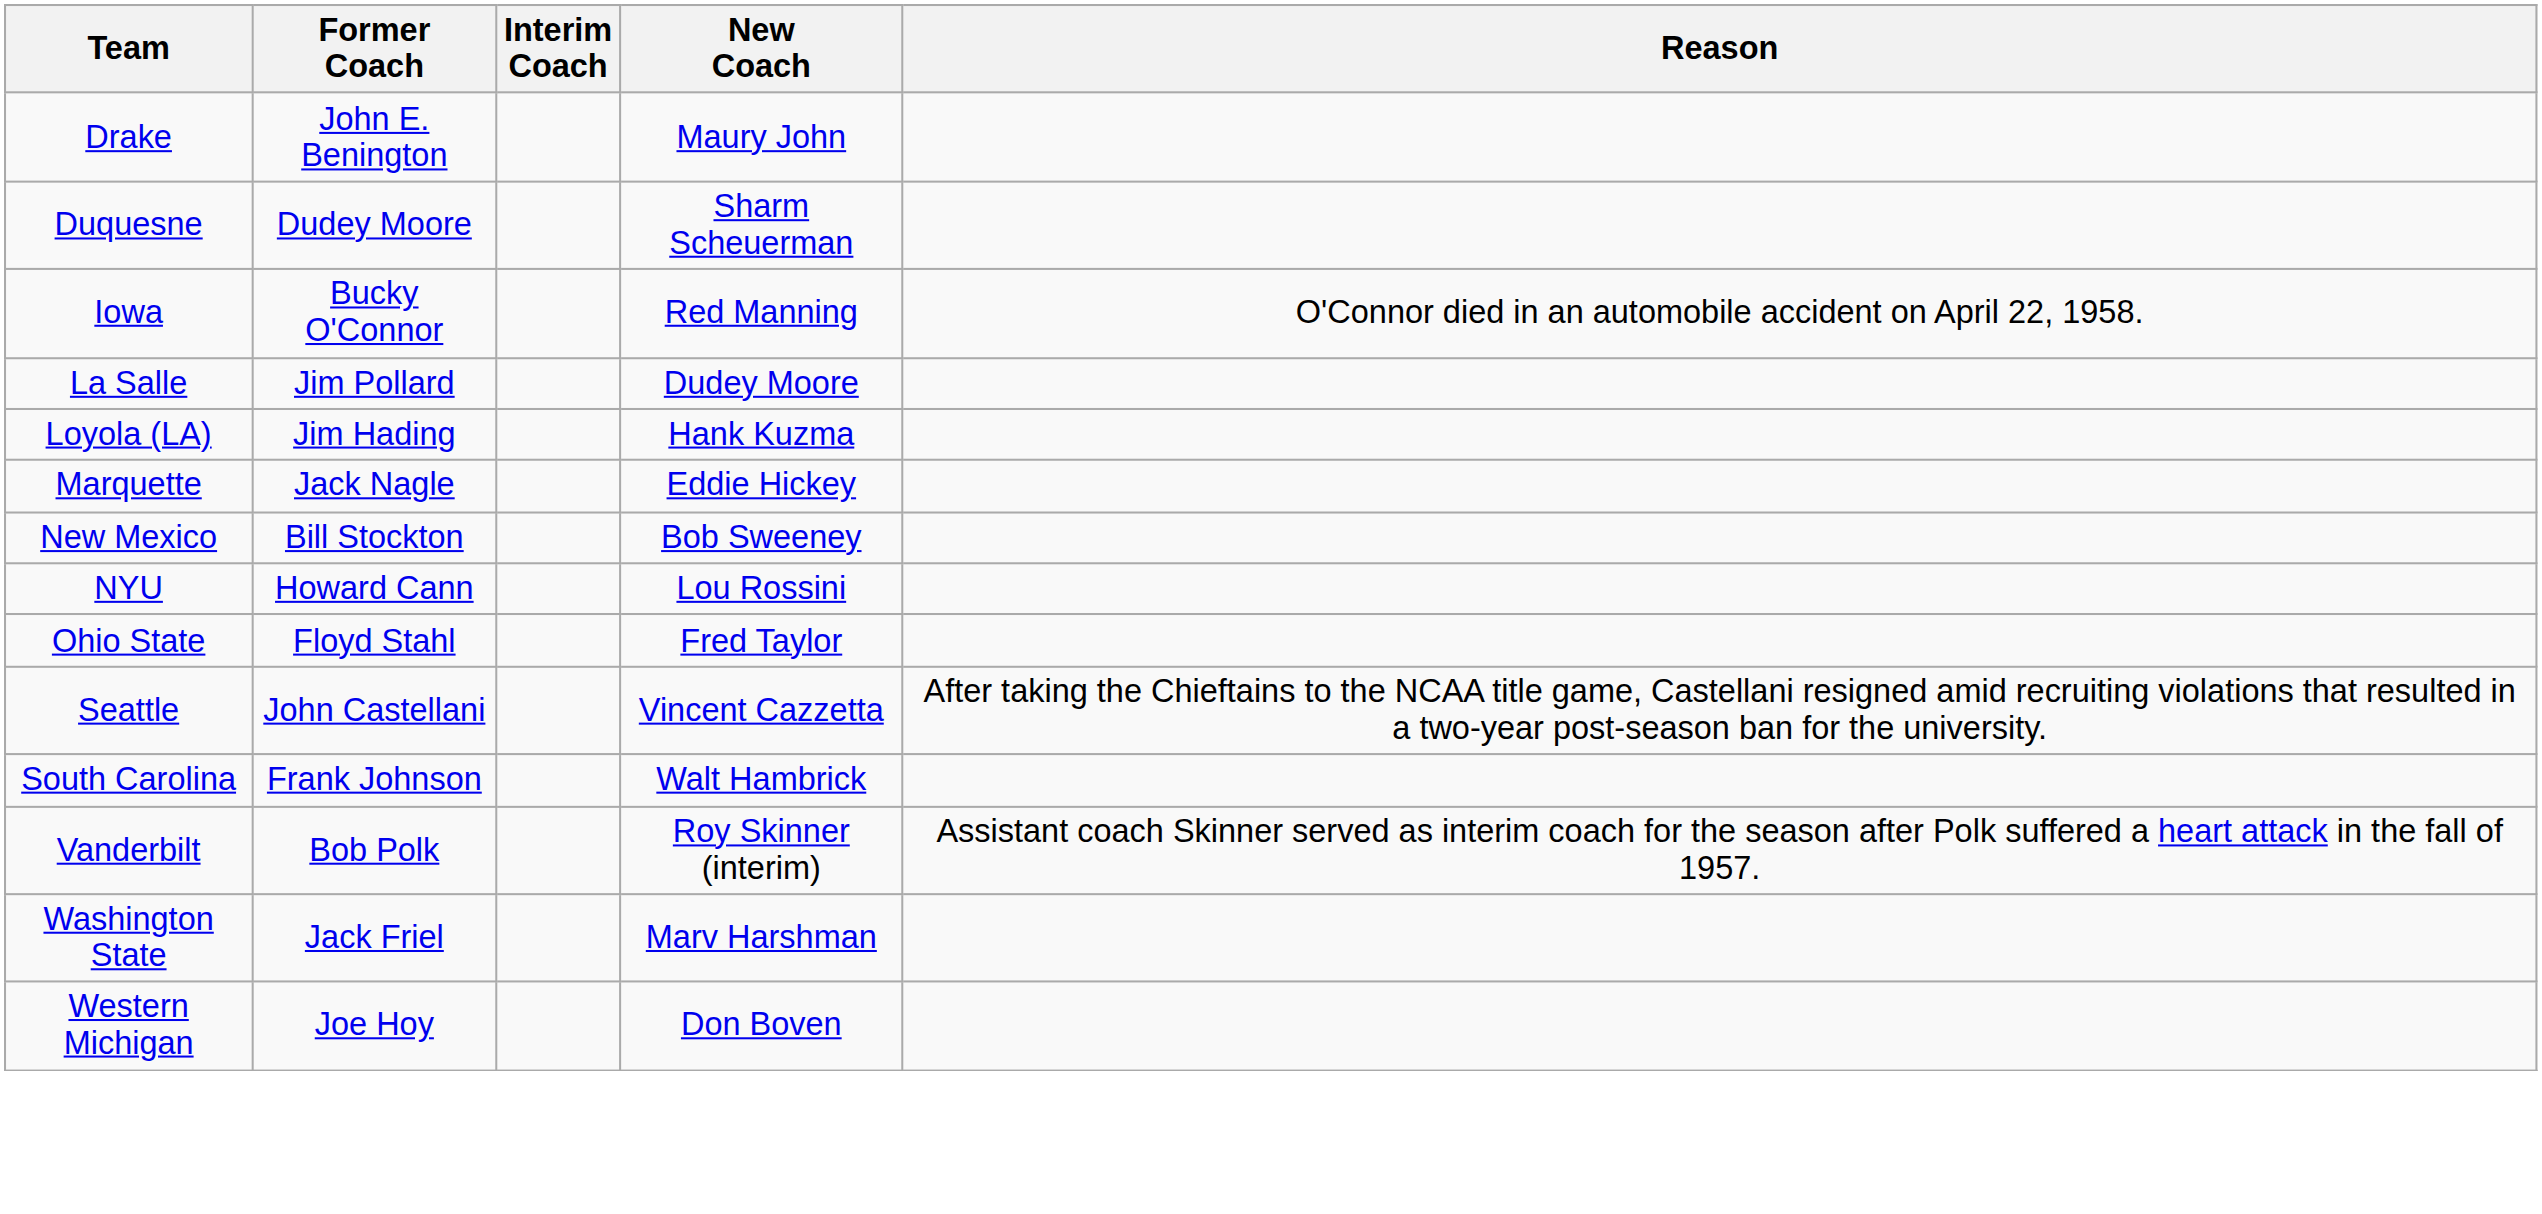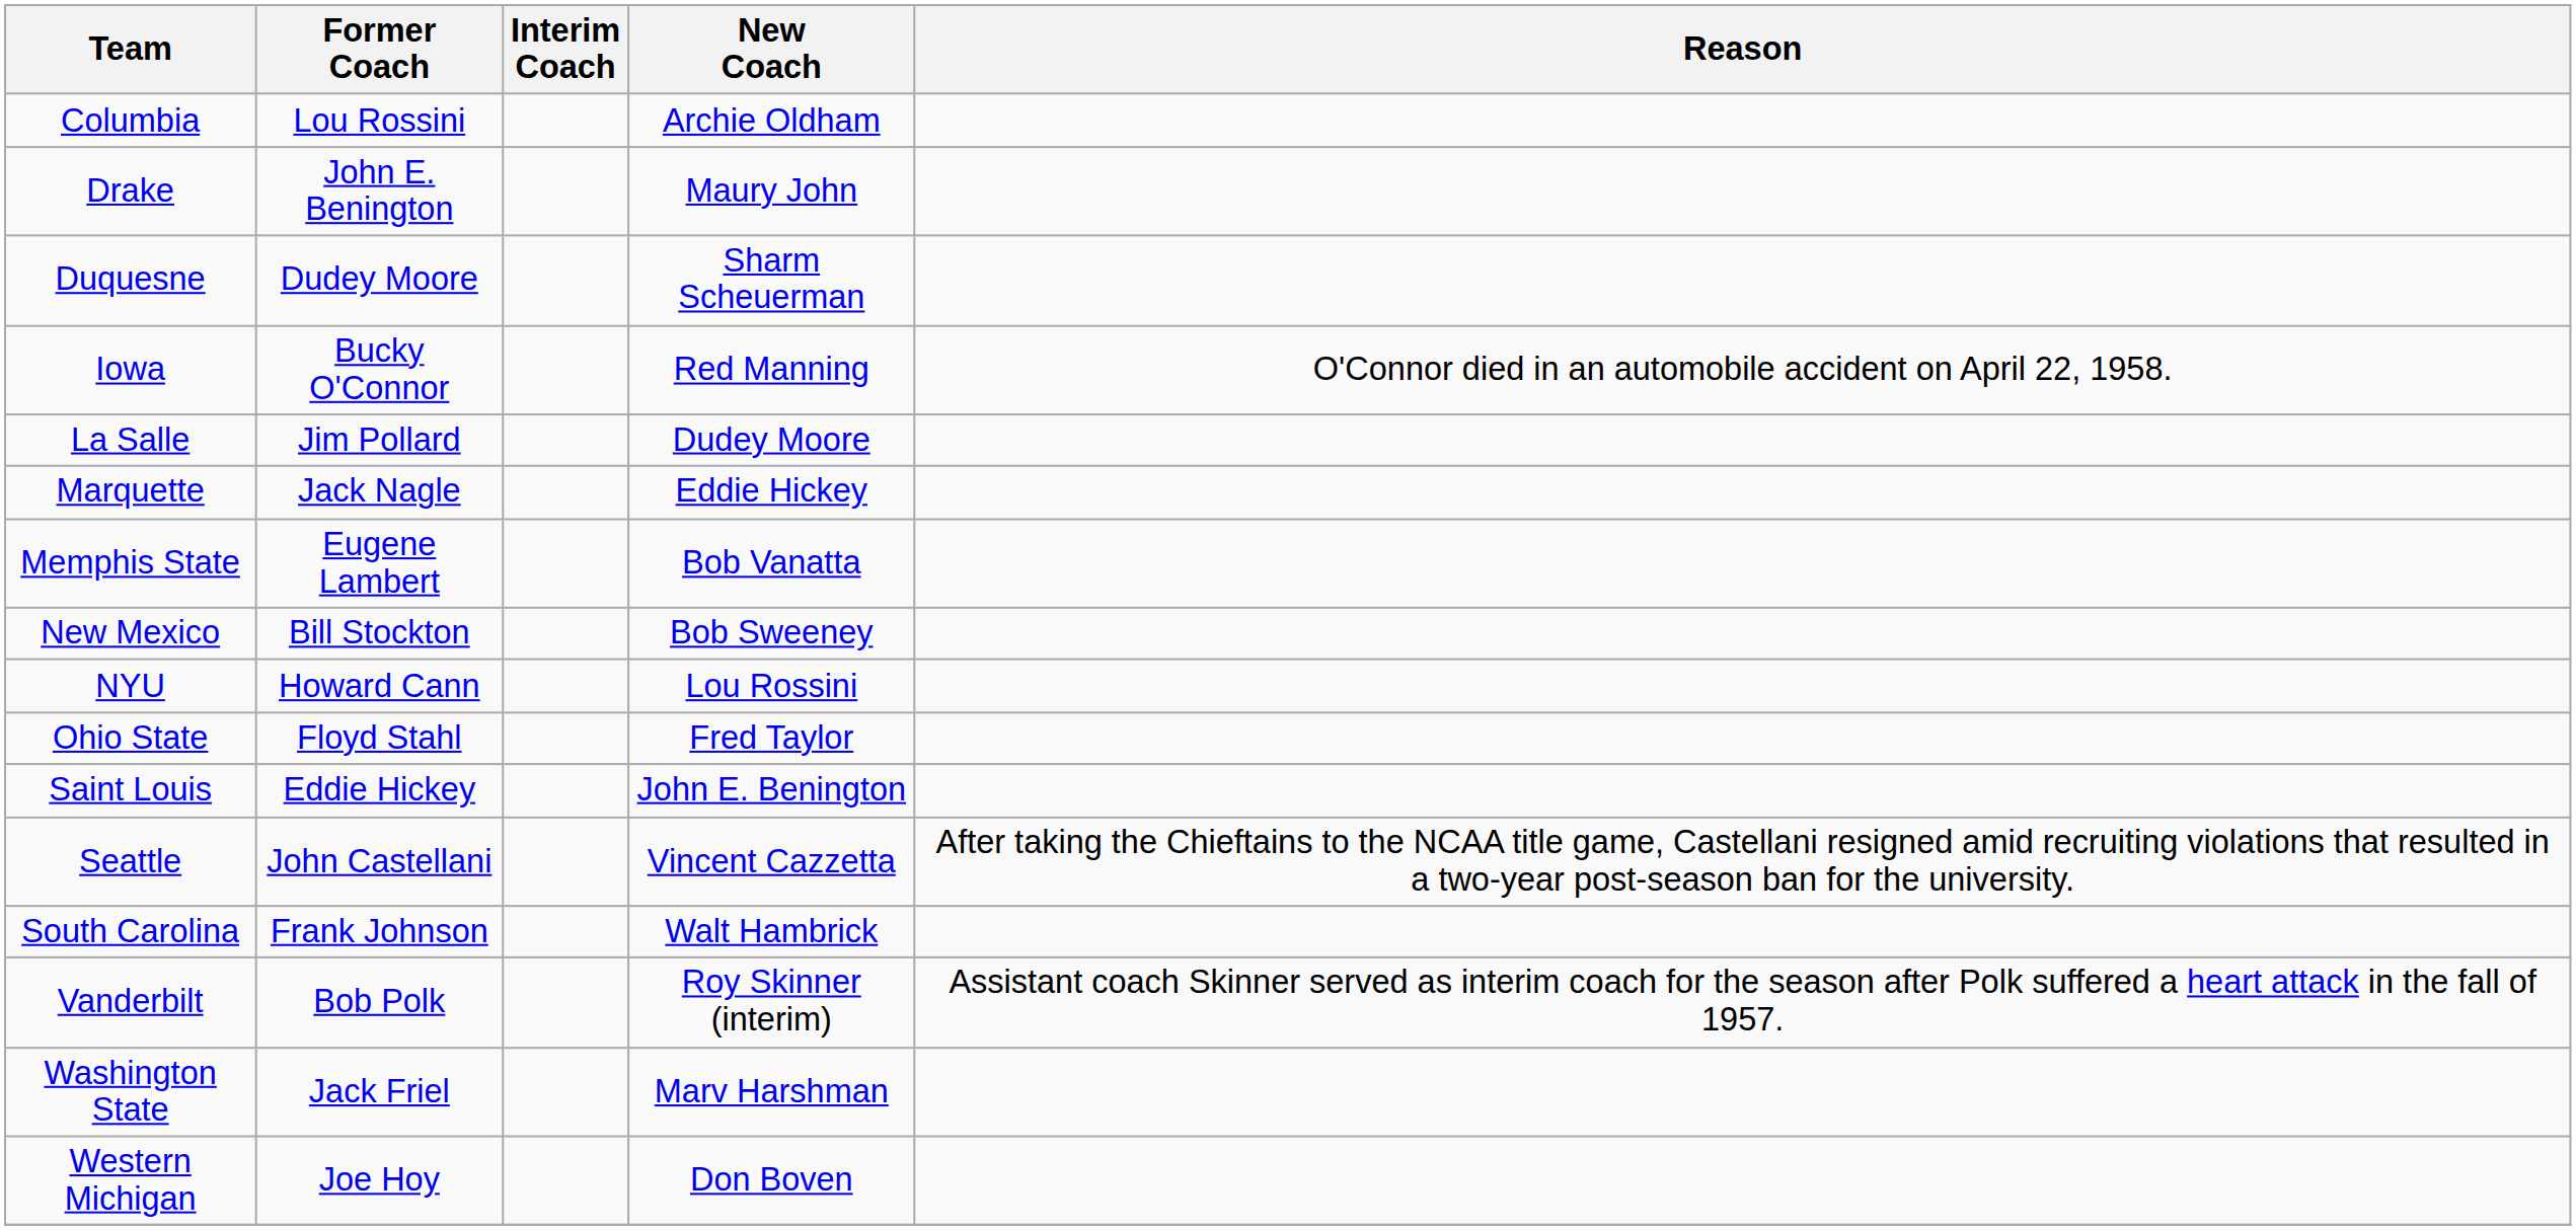+ row: Columbia | Lou Rossini | Archie Oldham
- row: Loyola (LA) | Jim Hading | Hank Kuzma
+ row: Memphis State | Eugene Lambert | Bob Vanatta
+ row: Saint Louis | Eddie Hickey | John E. Benington
